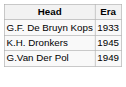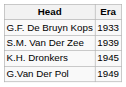+ row: S.M. Van Der Zee | 1939
